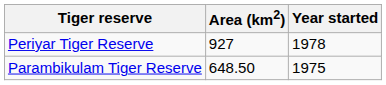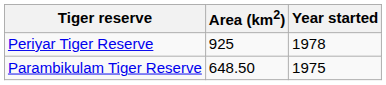Periyar Tiger Reserve | Area (km2): 927 -> 925
